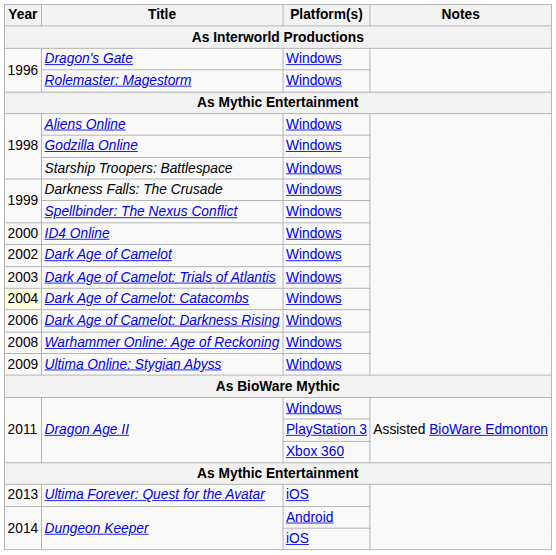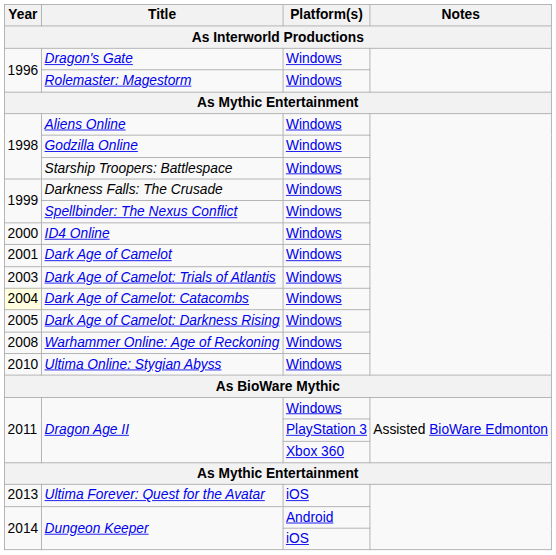Dark Age of Camelot | Year: 2002 -> 2001
Dark Age of Camelot: Darkness Rising | Year: 2006 -> 2005
Ultima Online: Stygian Abyss | Year: 2009 -> 2010
